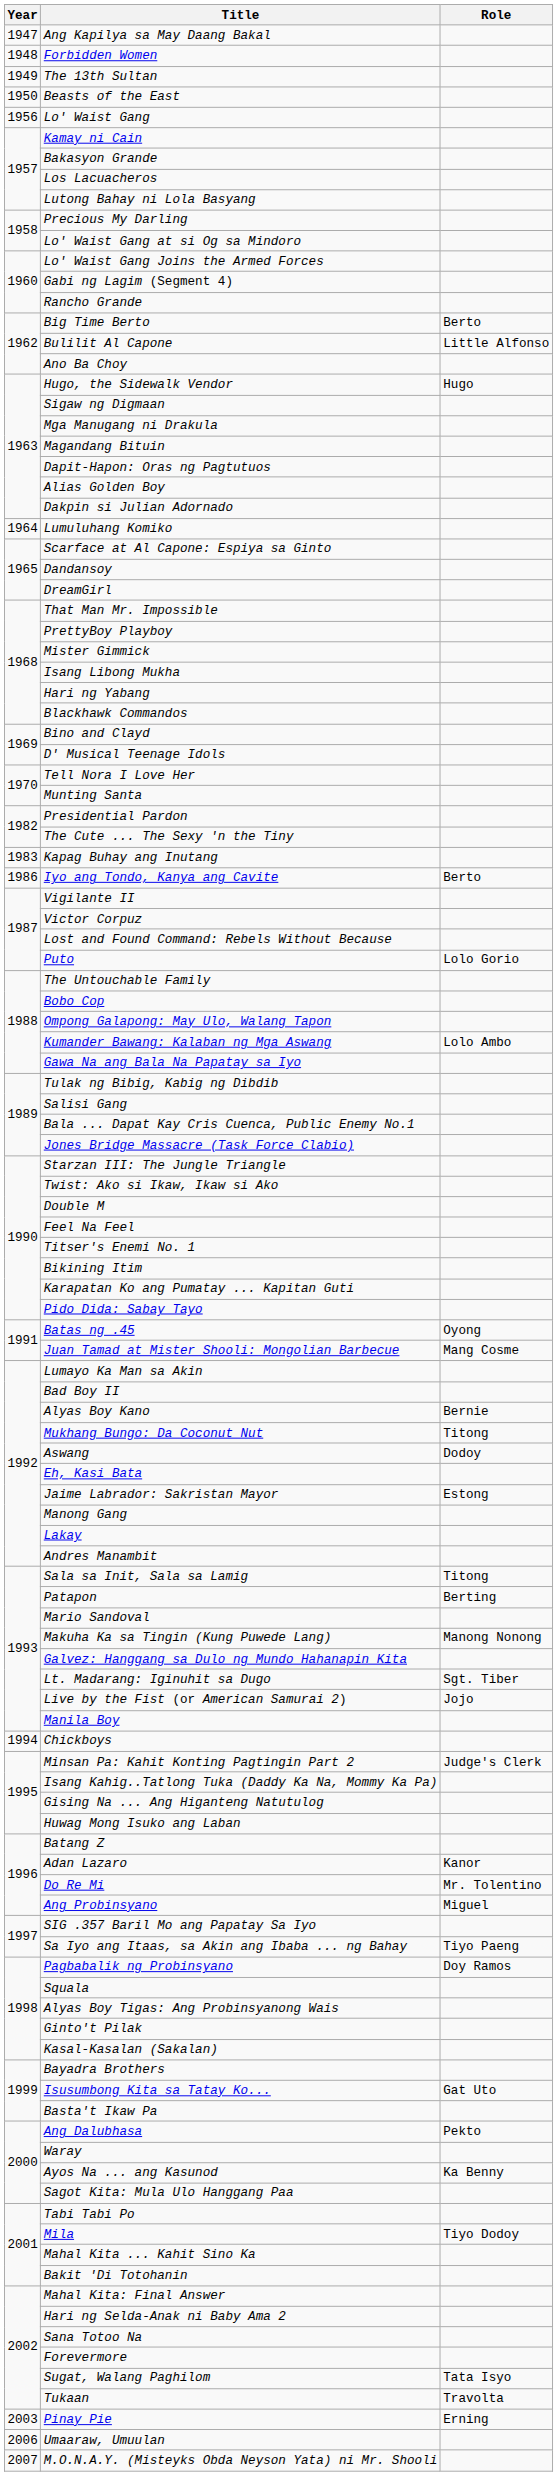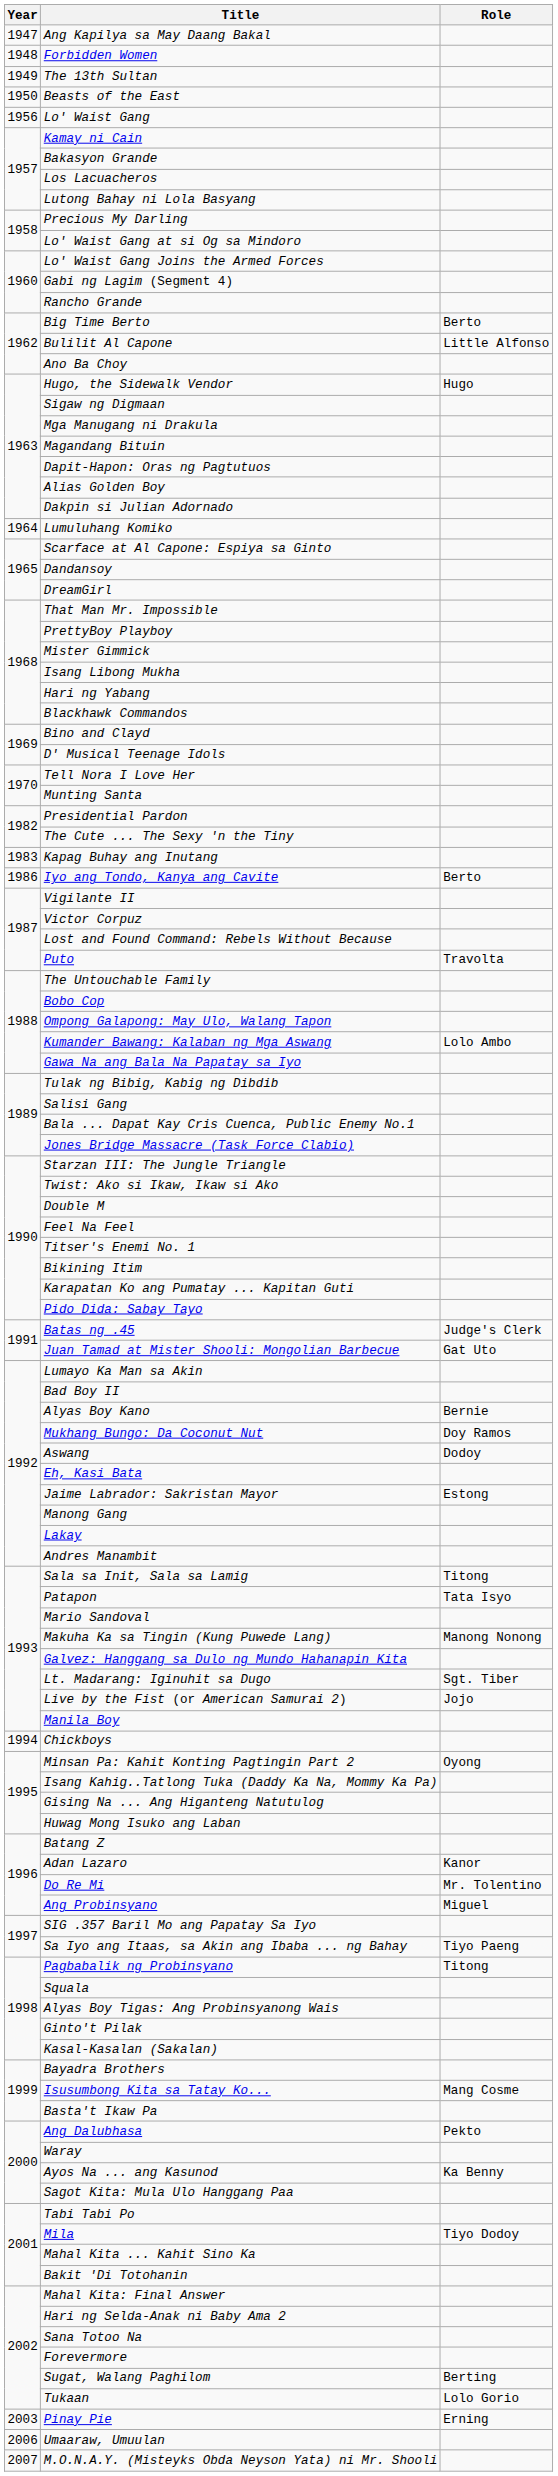Puto | Role: Lolo Gorio -> Travolta
Batas ng .45 | Role: Oyong -> Judge's Clerk
Juan Tamad at Mister Shooli: Mongolian Barbecue | Role: Mang Cosme -> Gat Uto
Mukhang Bungo: Da Coconut Nut | Role: Titong -> Doy Ramos
Patapon | Role: Berting -> Tata Isyo
Minsan Pa: Kahit Konting Pagtingin Part 2 | Role: Judge's Clerk -> Oyong
Pagbabalik ng Probinsyano | Role: Doy Ramos -> Titong
Isusumbong Kita sa Tatay Ko... | Role: Gat Uto -> Mang Cosme
Sugat, Walang Paghilom | Role: Tata Isyo -> Berting
Tukaan | Role: Travolta -> Lolo Gorio
